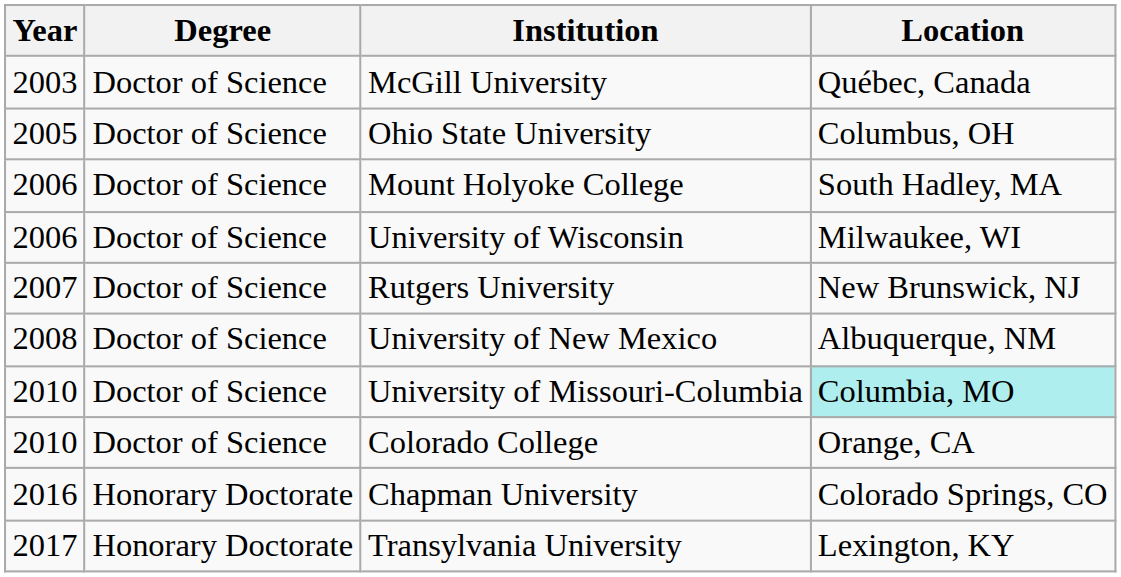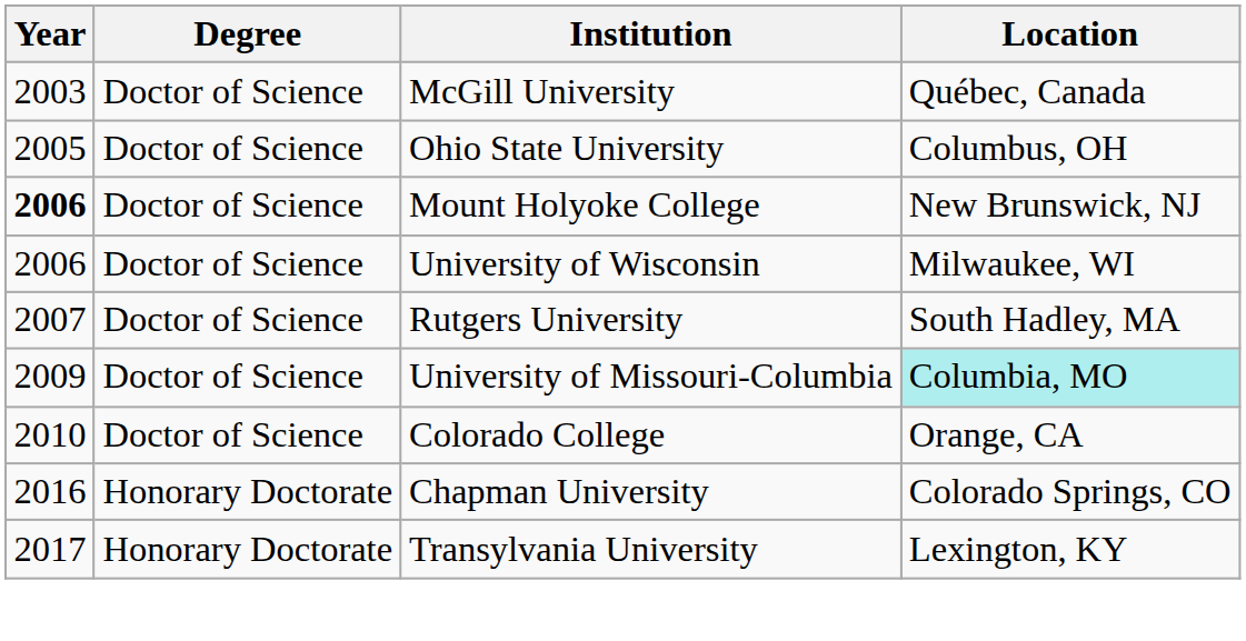Mount Holyoke College | Year: normal -> bold
Mount Holyoke College | Location: South Hadley, MA -> New Brunswick, NJ
Rutgers University | Location: New Brunswick, NJ -> South Hadley, MA
- row: 2008 | Doctor of Science | University of New Mexico | Albuquerque, NM
University of Missouri-Columbia | Year: 2010 -> 2009
